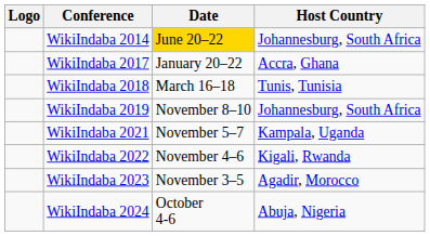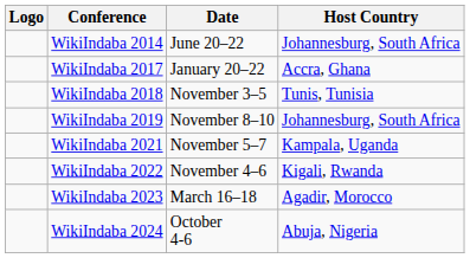WikiIndaba 2014 | Date: gold background -> no background
WikiIndaba 2018 | Date: March 16–18 -> November 3–5
WikiIndaba 2023 | Date: November 3–5 -> March 16–18
